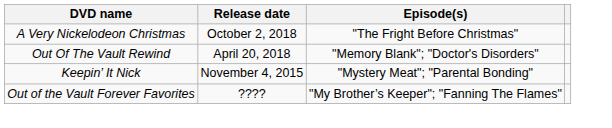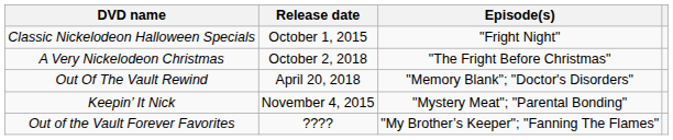+ row: Classic Nickelodeon Halloween Specials | October 1, 2015 | "Fright Night"
